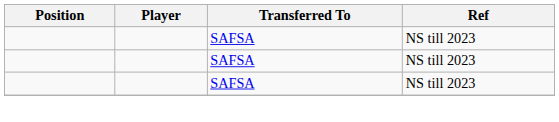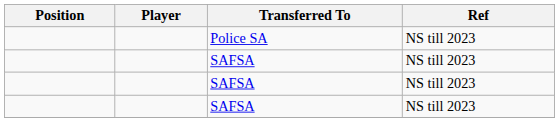+ row: Police SA | NS till 2023
